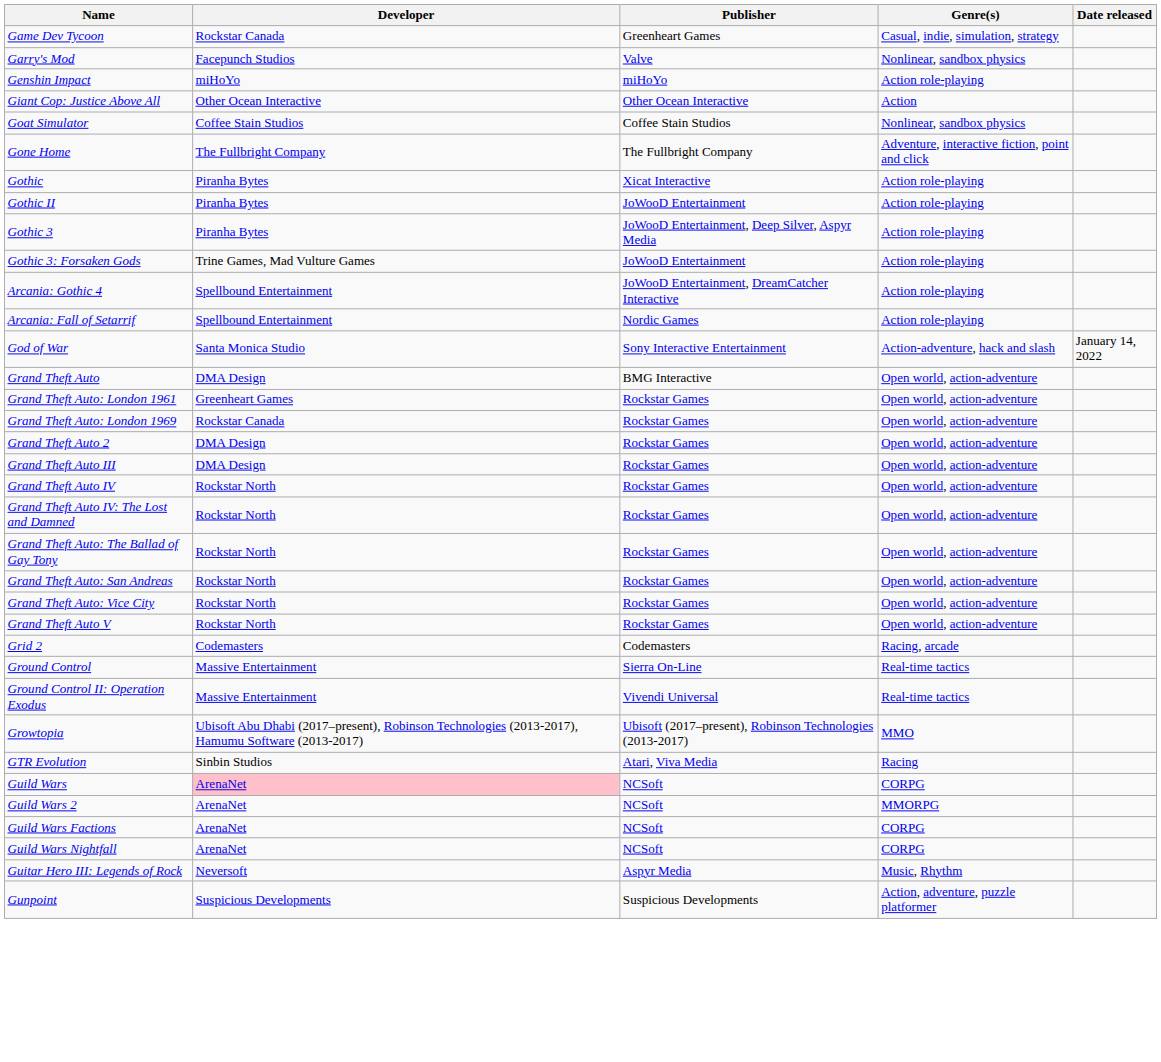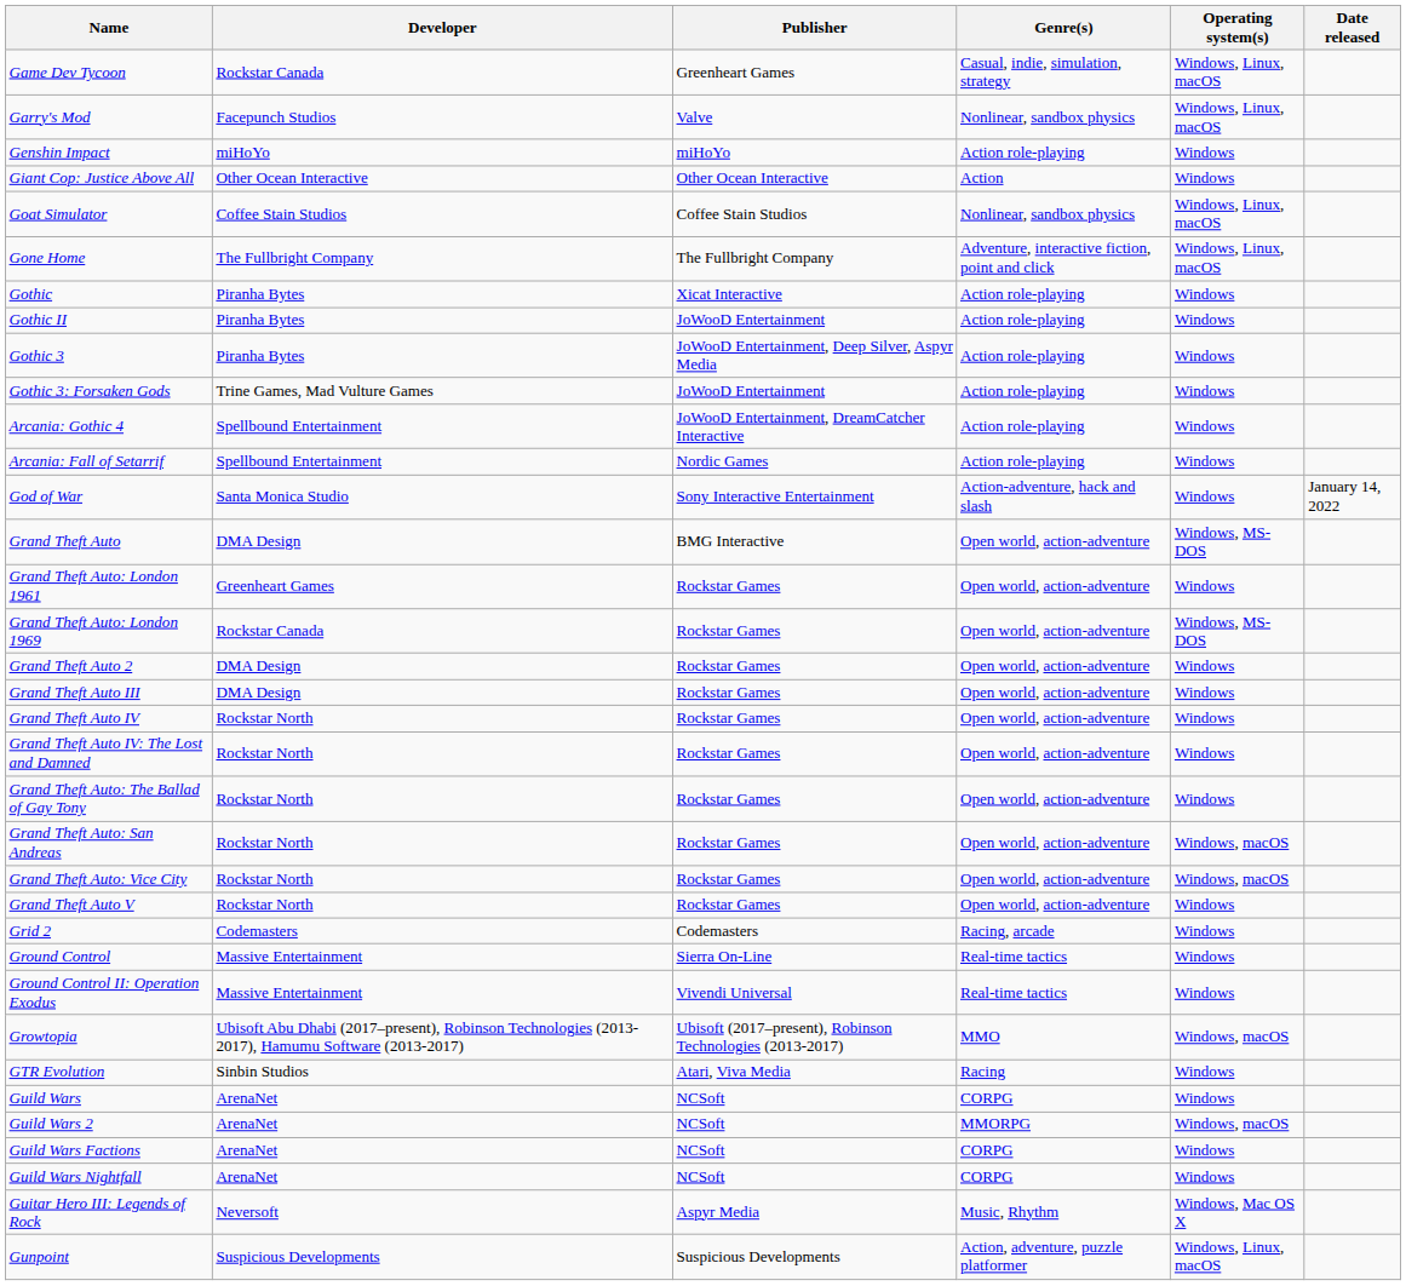+ column: Operating system(s) | Windows, Linux, macOS | Windows, Linux, macOS | Windows | Windows | Windows, Linux, macOS | Windows, Linux, macOS | Windows | Windows | Windows | Windows | Windows | Windows | Windows | Windows, MS-DOS | Windows | Windows, MS-DOS | Windows | Windows | Windows | Windows | Windows | Windows, macOS | Windows, macOS | Windows | Windows | Windows | Windows | Windows, macOS | Windows | Windows | Windows, macOS | Windows | Windows | Windows, Mac OS X | Windows, Linux, macOS
Guild Wars | Developer: pink background -> no background
